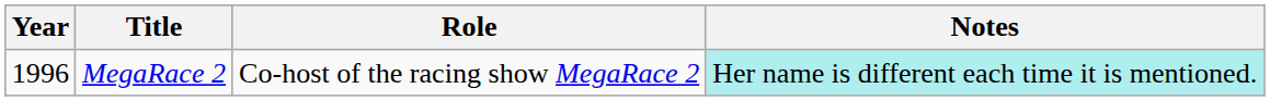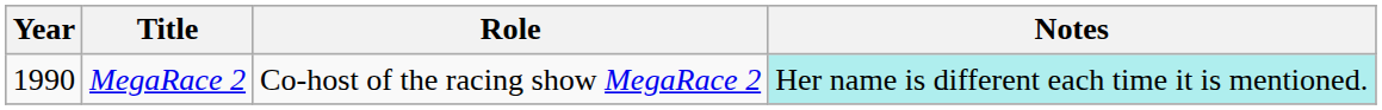MegaRace 2 | Year: 1996 -> 1990
